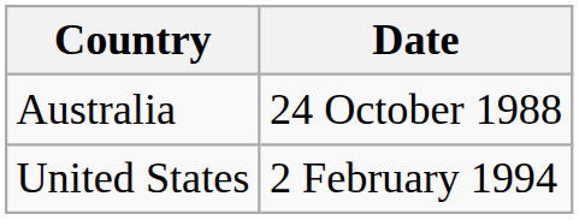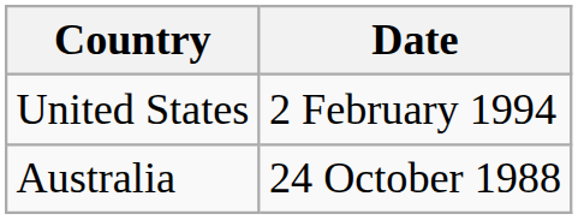rows swapped: Australia <-> United States
